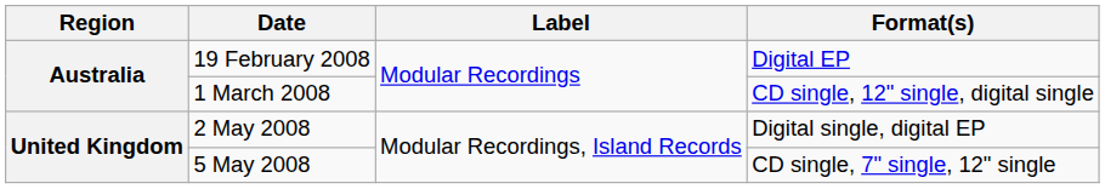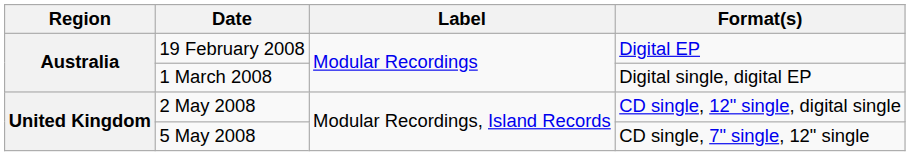1 March 2008 | Format(s): CD single, 12" single, digital single -> Digital single, digital EP
2 May 2008 | Format(s): Digital single, digital EP -> CD single, 12" single, digital single
